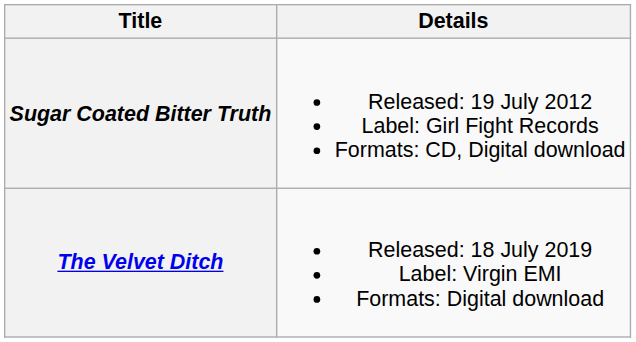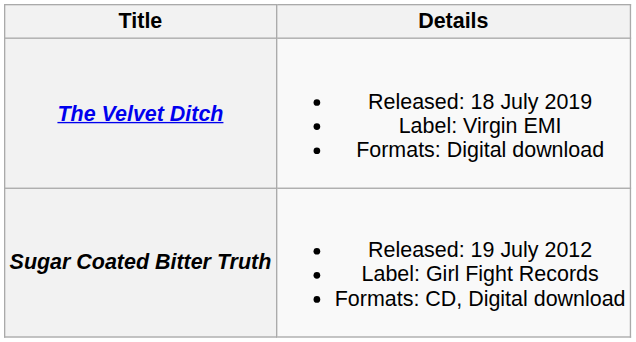rows swapped: Sugar Coated Bitter Truth <-> The Velvet Ditch
